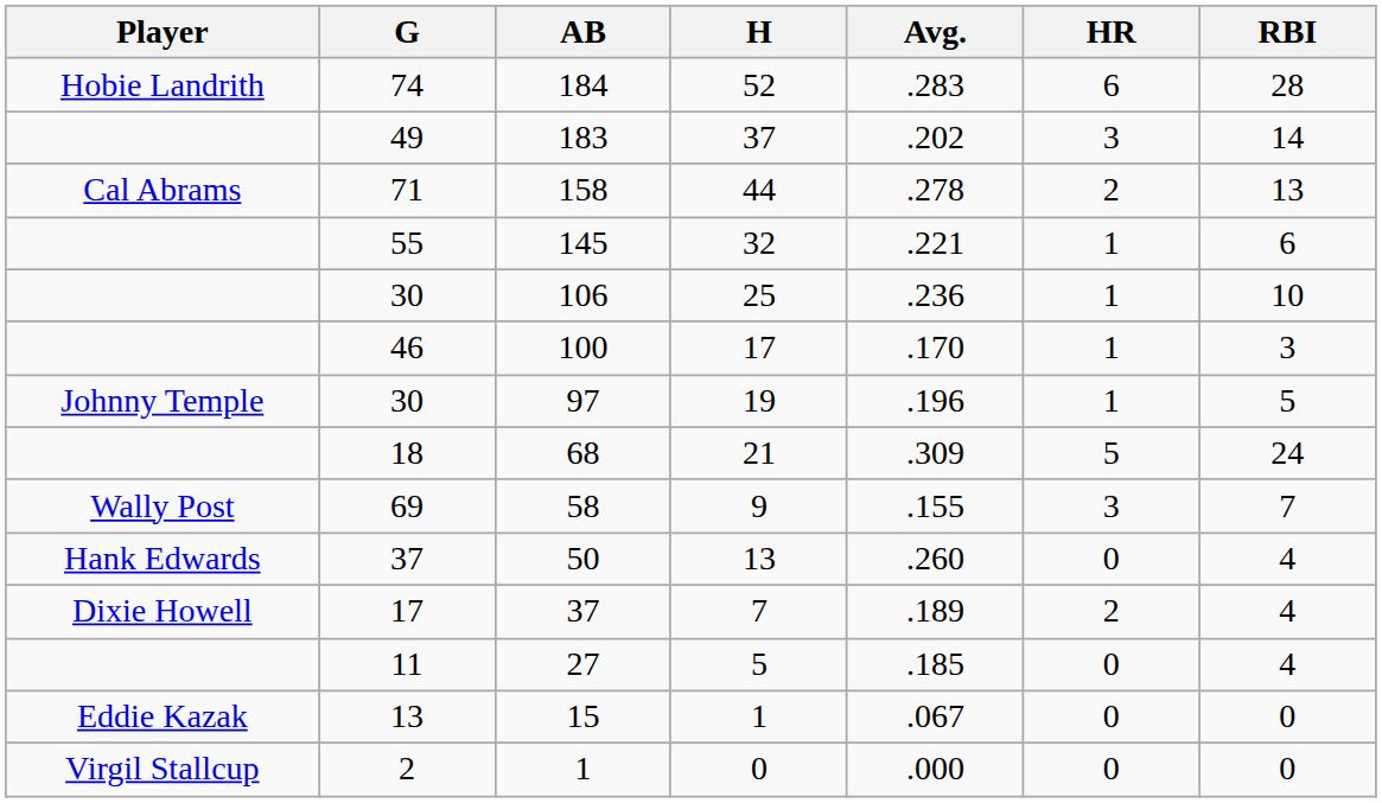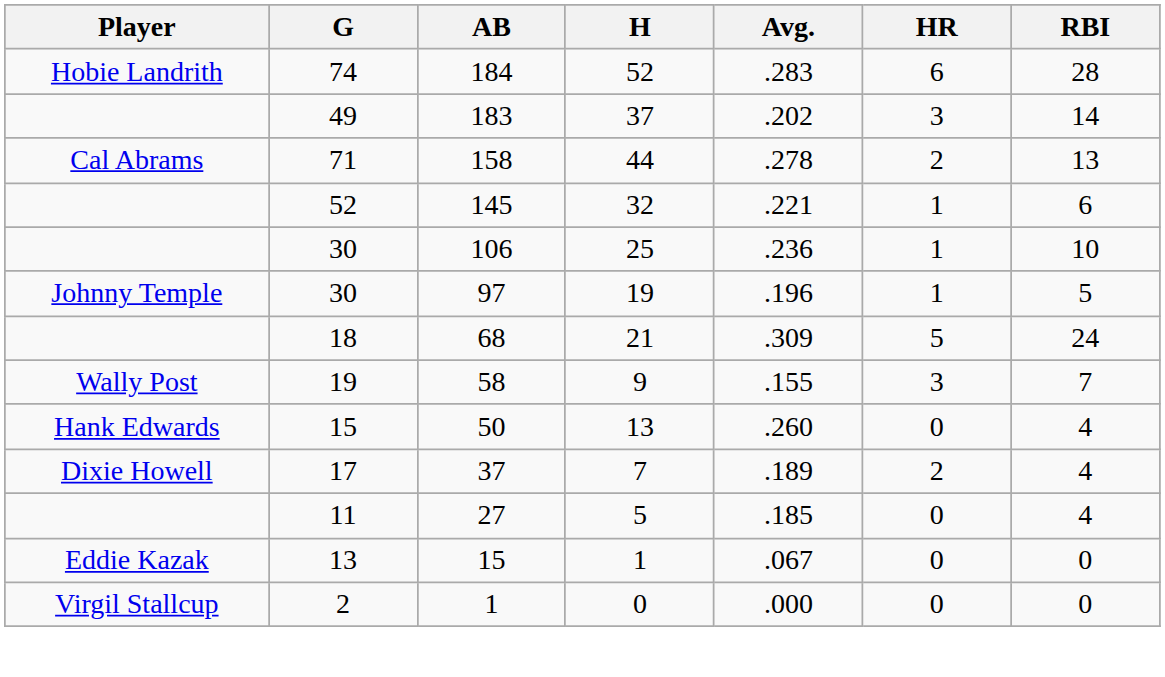145 | G: 55 -> 52
- row: 46 | 100 | 17 | .170 | 1 | 3
58 | G: 69 -> 19
50 | G: 37 -> 15
